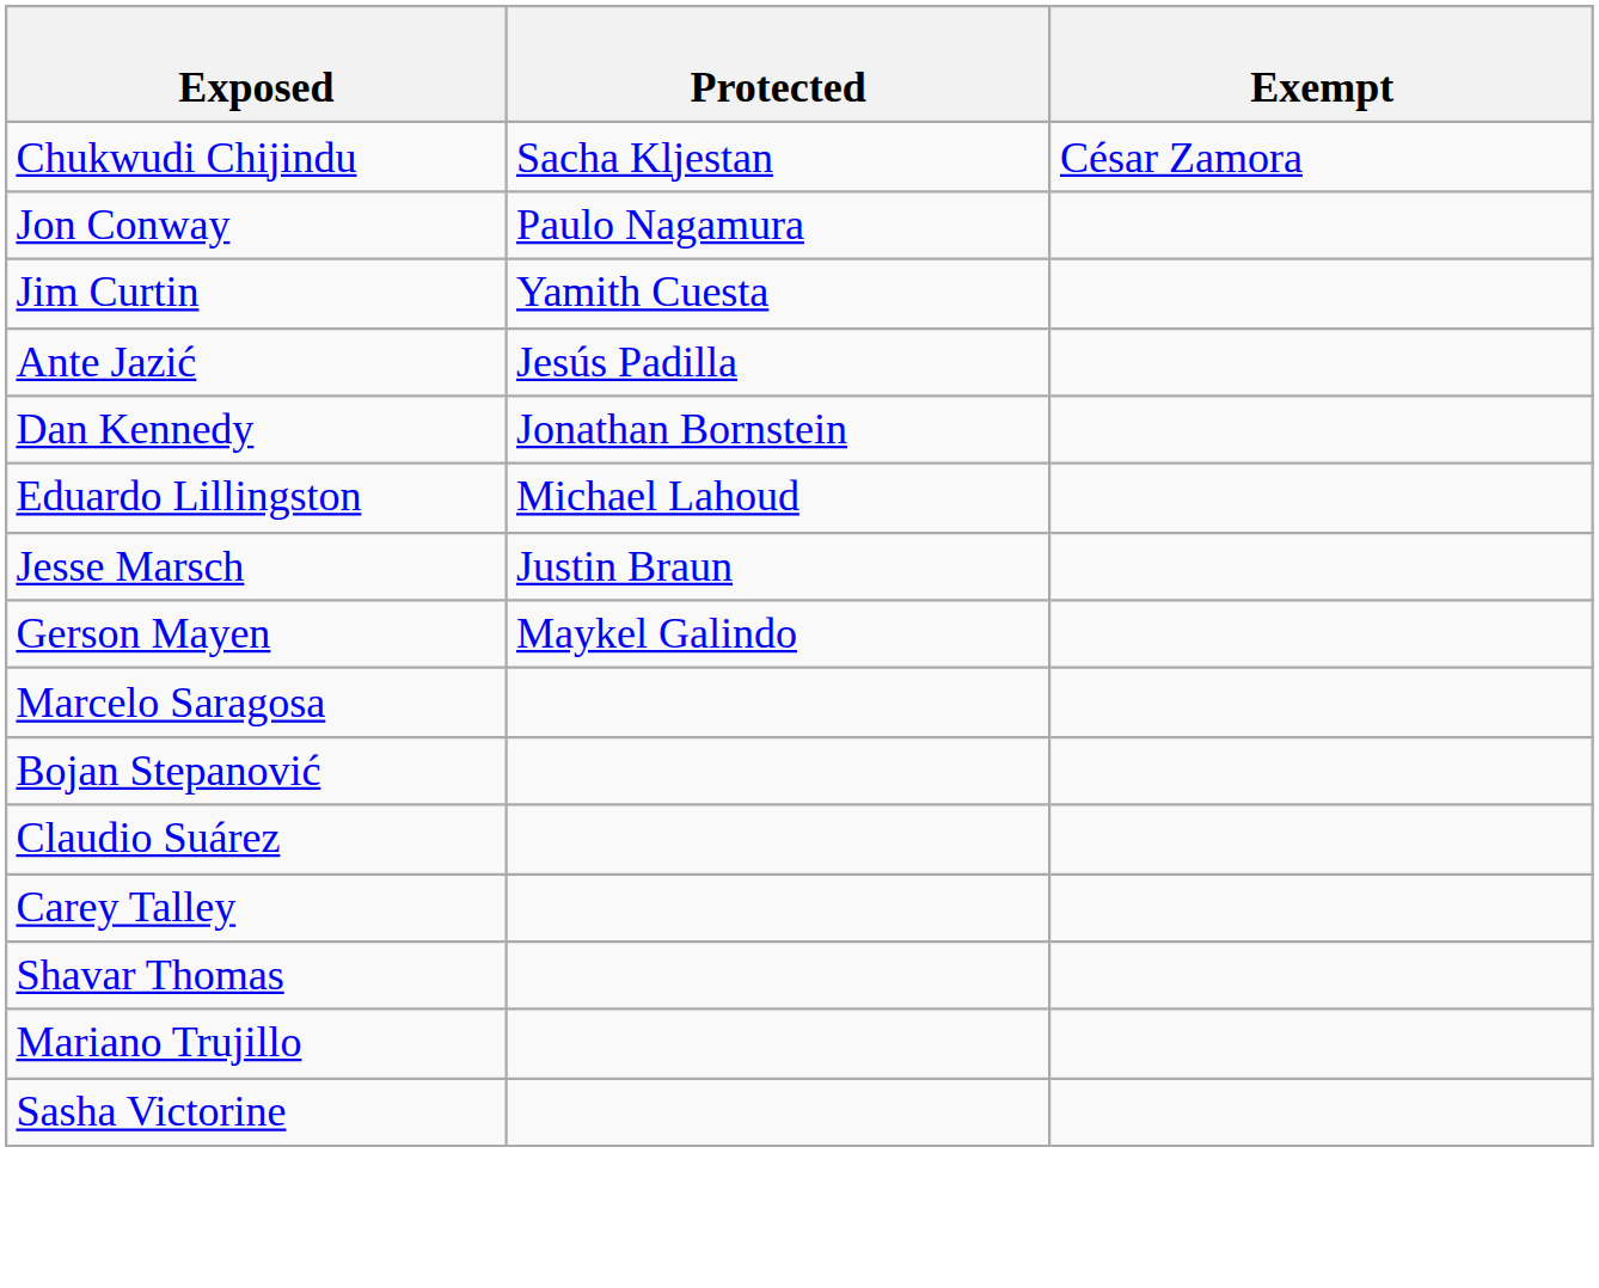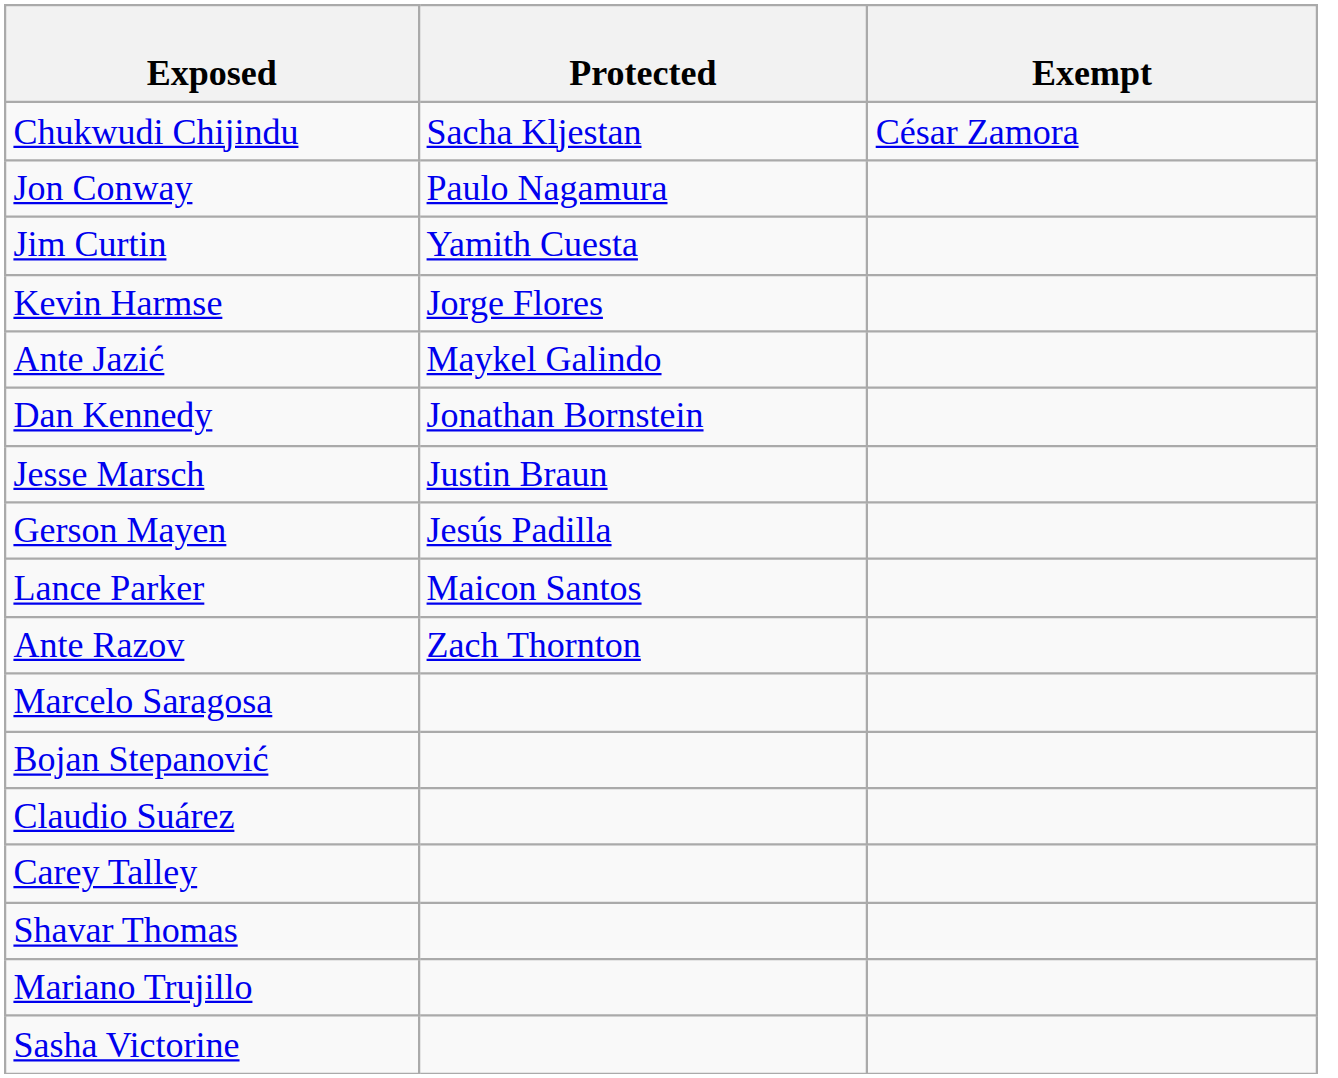+ row: Kevin Harmse | Jorge Flores
Ante Jazić | Protected: Jesús Padilla -> Maykel Galindo
- row: Eduardo Lillingston | Michael Lahoud
Gerson Mayen | Protected: Maykel Galindo -> Jesús Padilla
+ row: Lance Parker | Maicon Santos
+ row: Ante Razov | Zach Thornton
